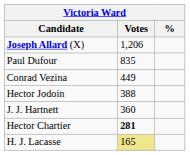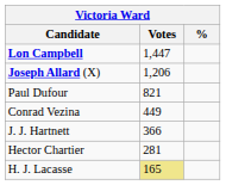+ row: Lon Campbell | 1,447
Paul Dufour | Votes: 835 -> 821
- row: Hector Jodoin | 388
J. J. Hartnett | Votes: 360 -> 366
Hector Chartier | Votes: bold -> normal
